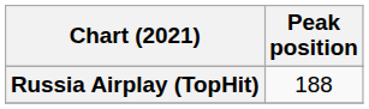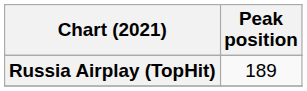Russia Airplay (TopHit) | Peak position: 188 -> 189
